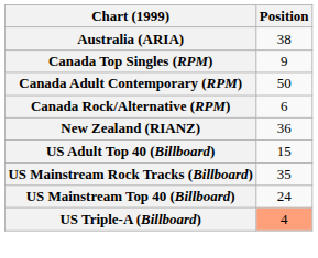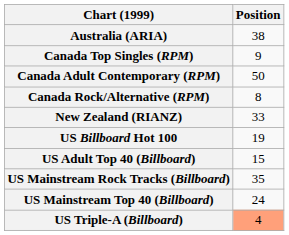Canada Rock/Alternative (RPM) | Position: 6 -> 8
New Zealand (RIANZ) | Position: 36 -> 33
+ row: US Billboard Hot 100 | 19
